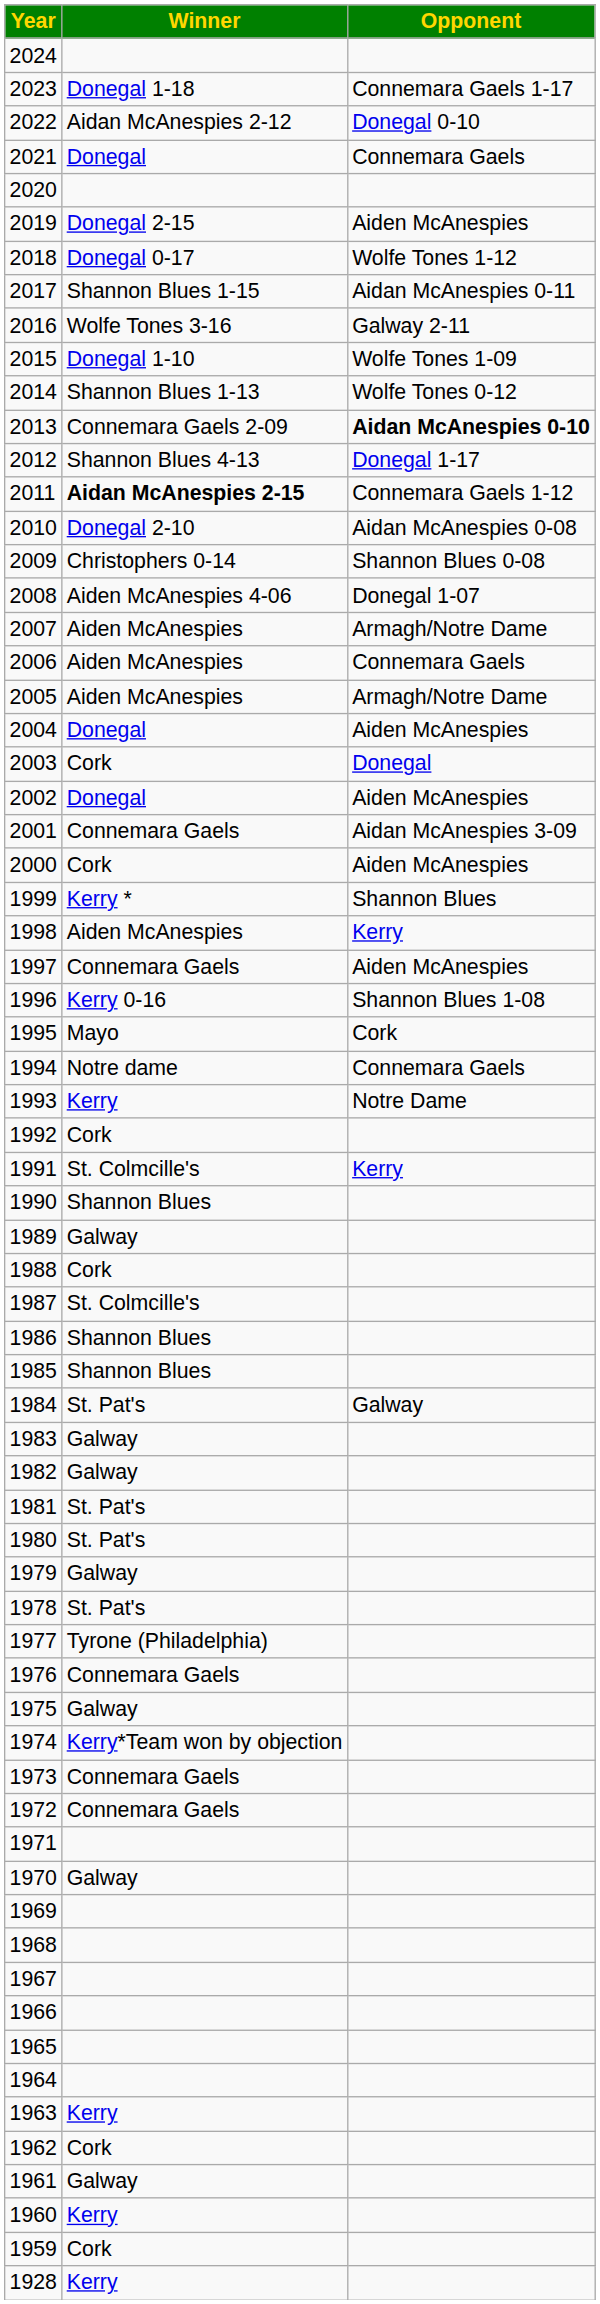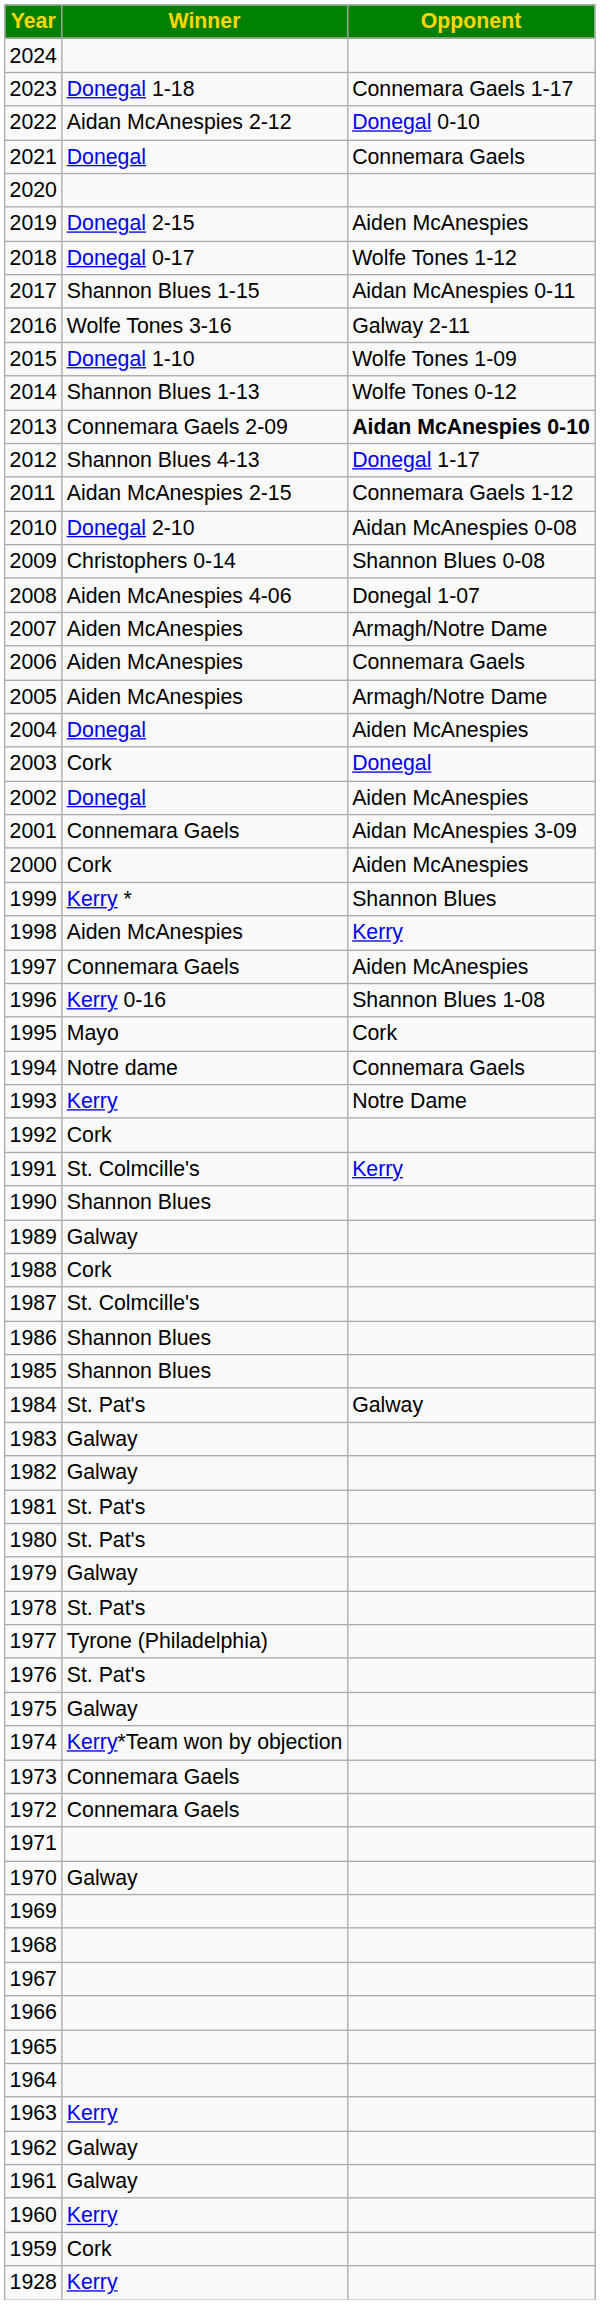2011 | Winner: bold -> normal
1976 | Winner: Connemara Gaels -> St. Pat's
1962 | Winner: Cork -> Galway
